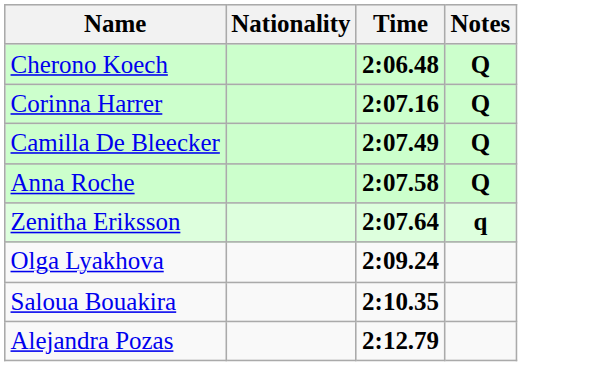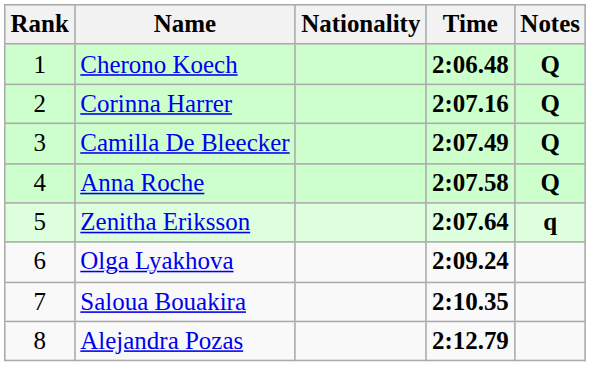+ column: Rank | 1 | 2 | 3 | 4 | 5 | 6 | 7 | 8
